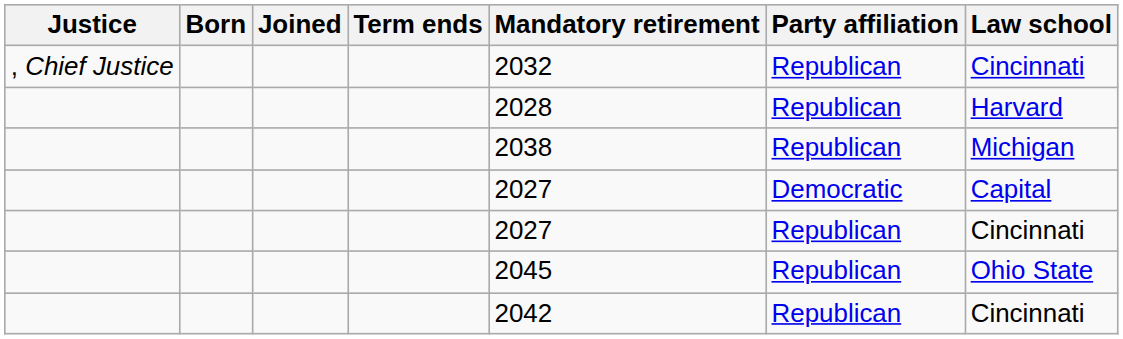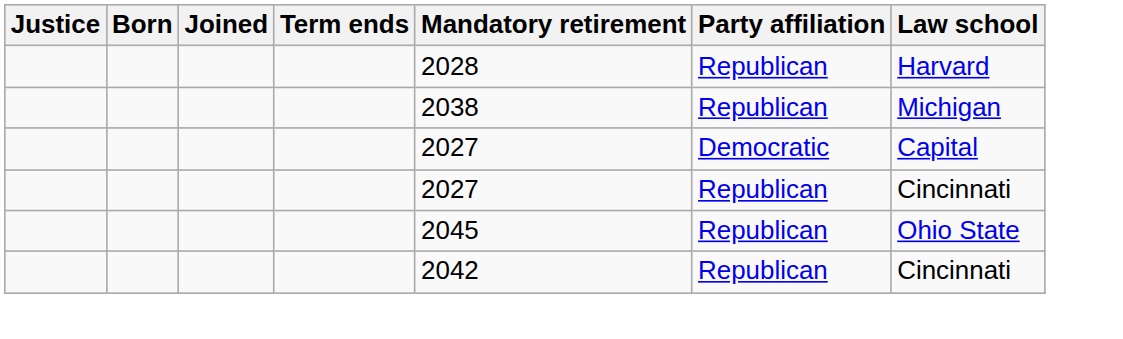- row: , Chief Justice | 2032 | Republican | Cincinnati
